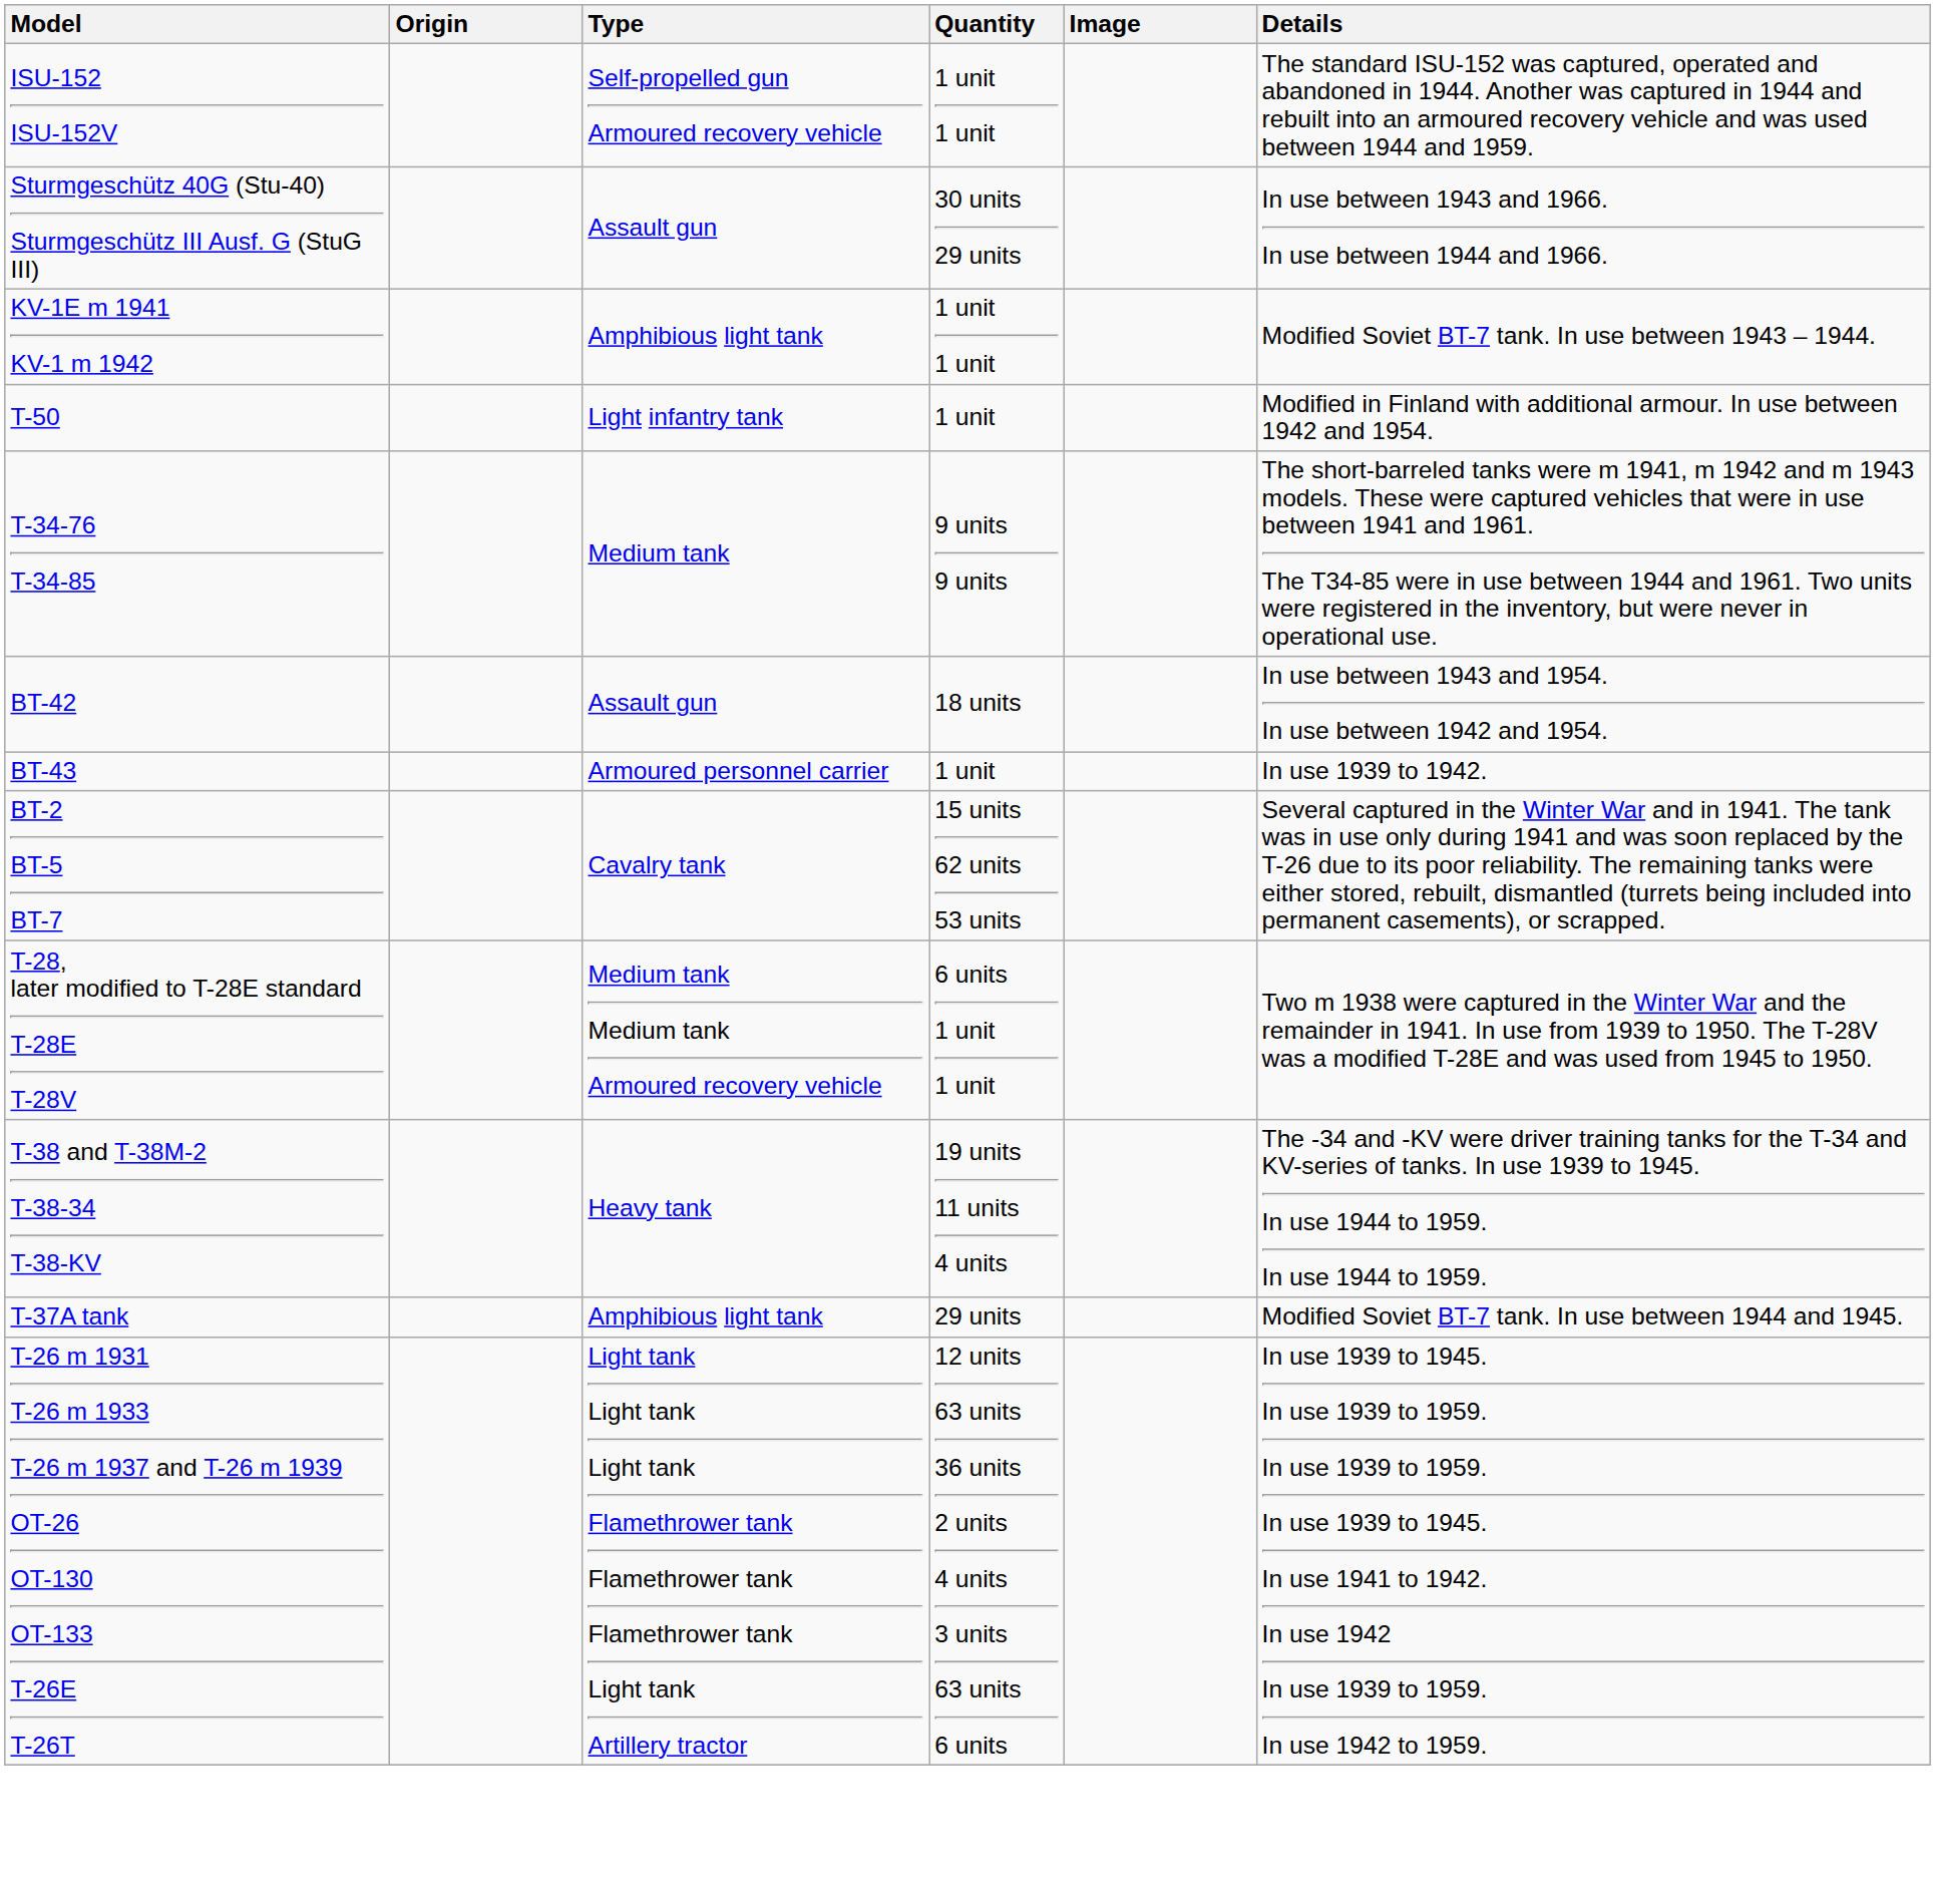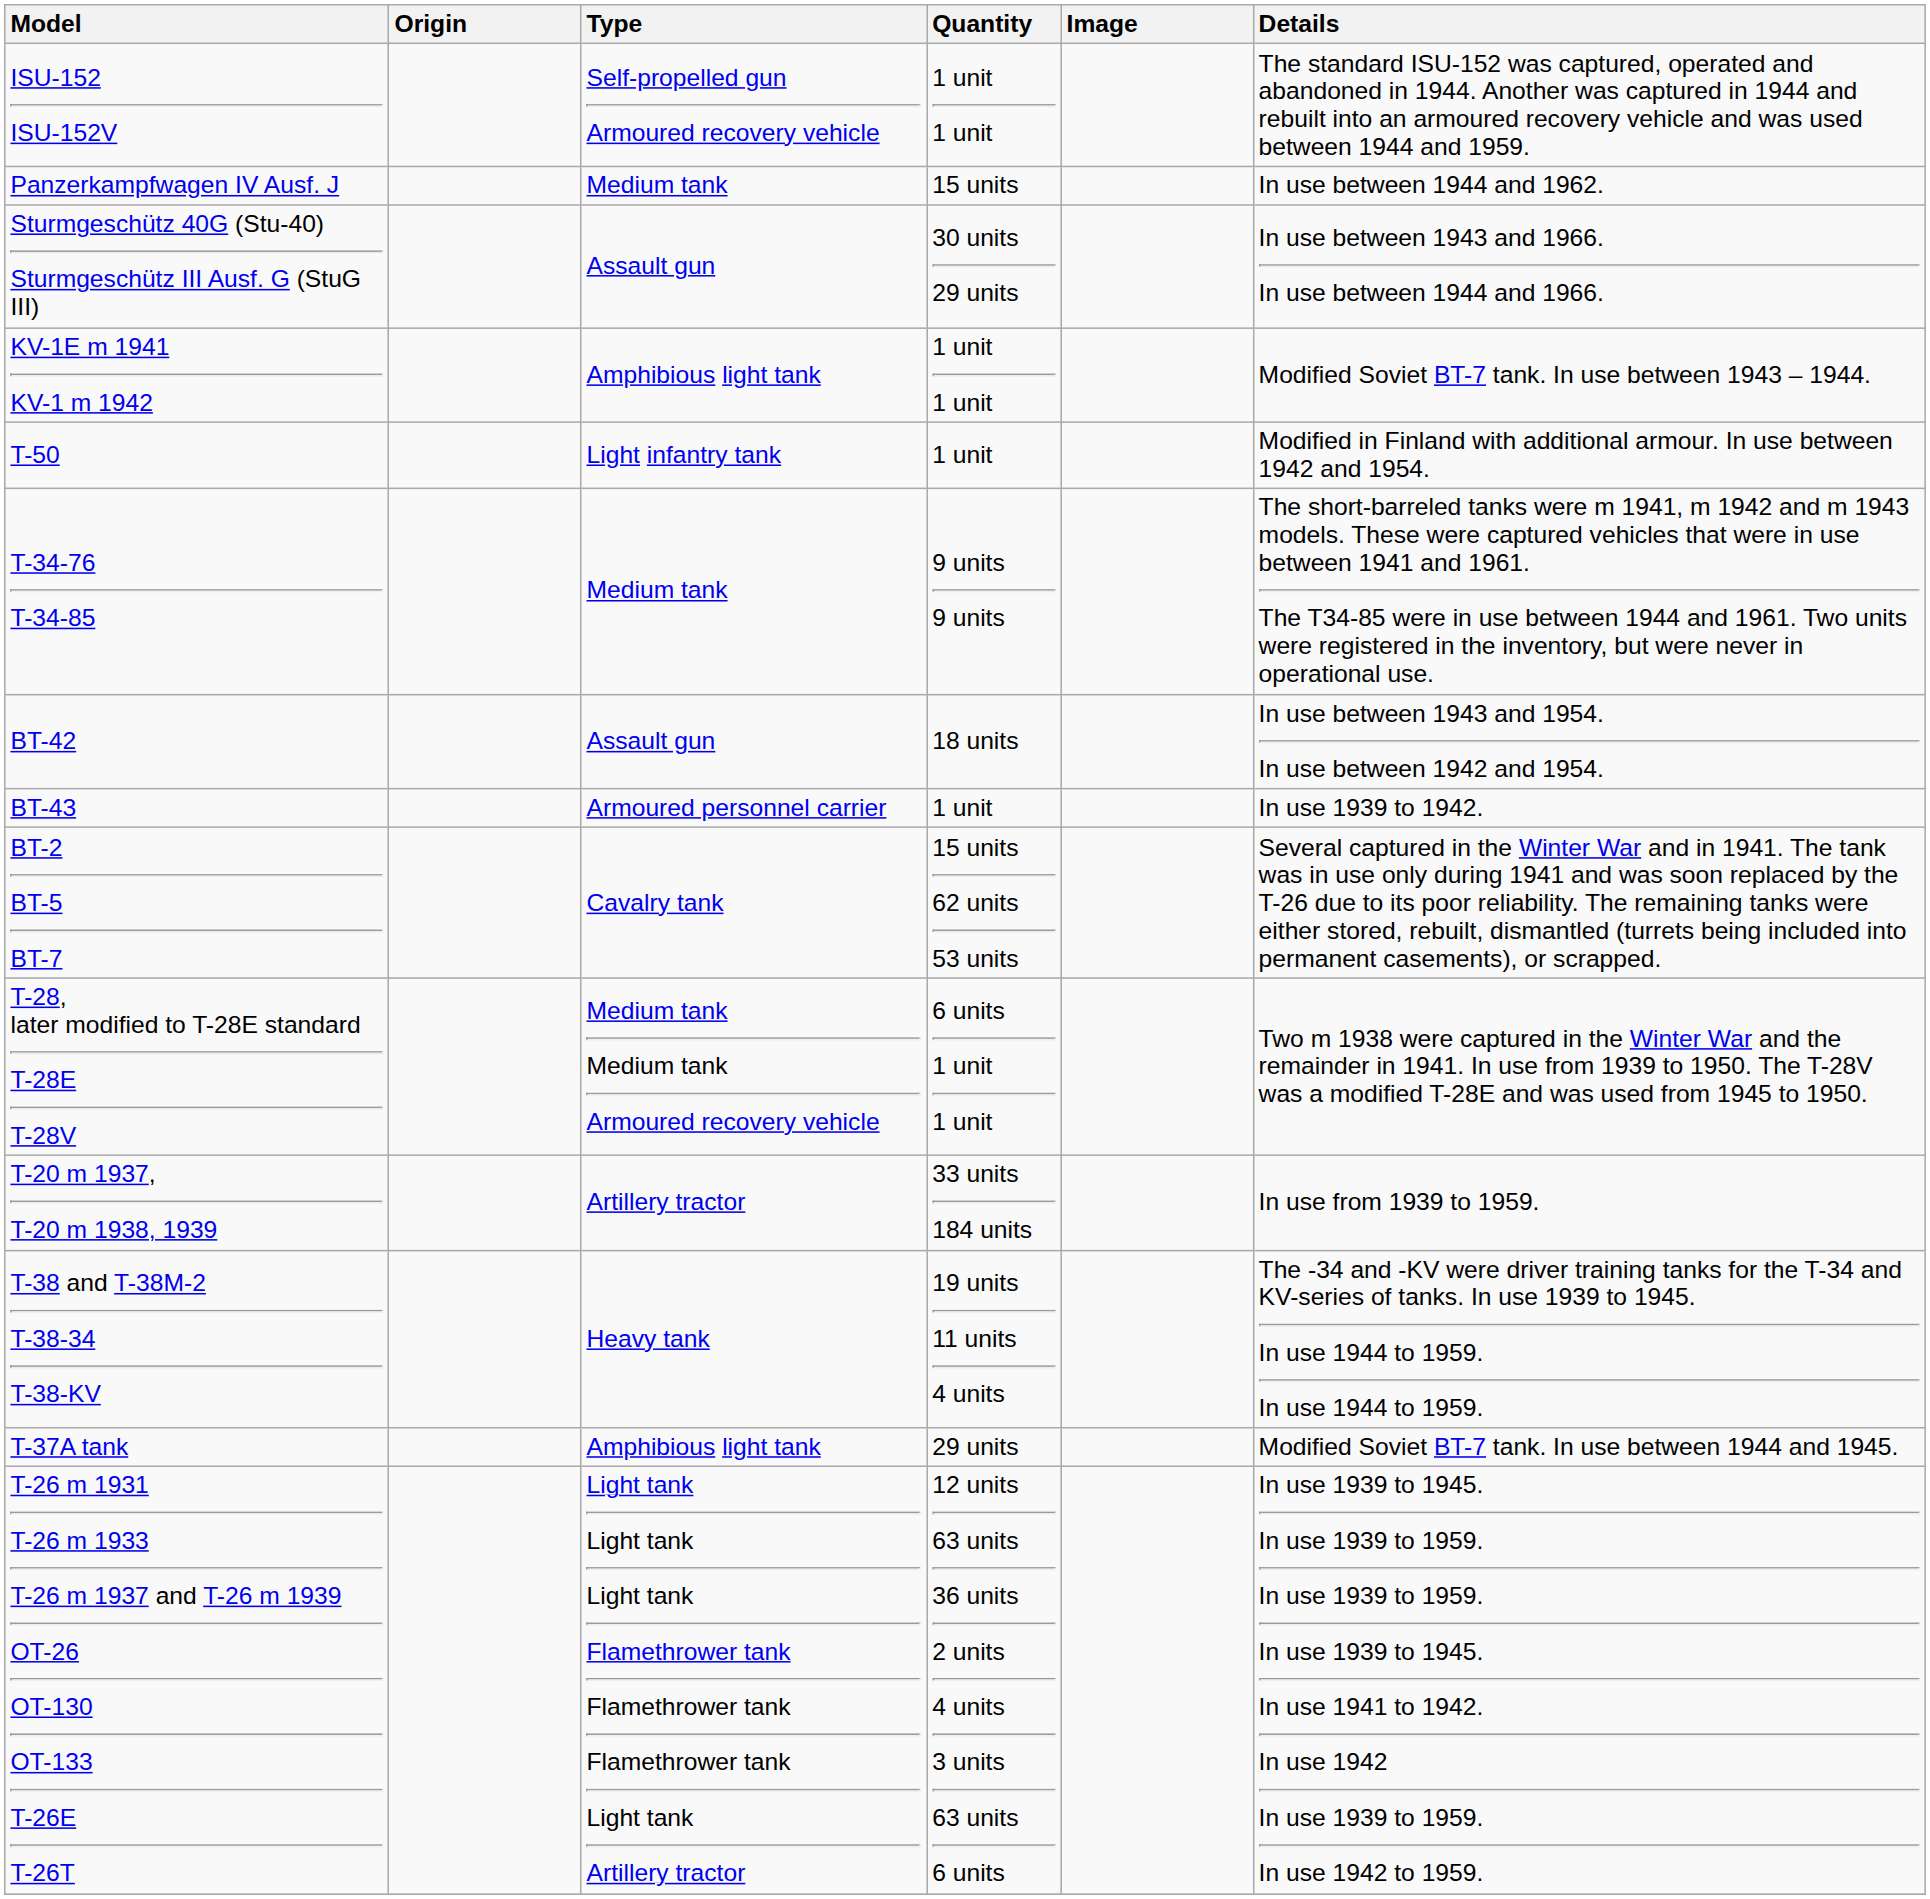+ row: Panzerkampfwagen IV Ausf. J | Medium tank | 15 units | In use between 1944 and 1962.
+ row: T-20 m 1937, T-20 m 1938, 1939 | Artillery tractor | 33 units 184 units | In use from 1939 to 1959.
